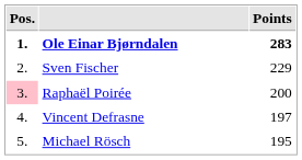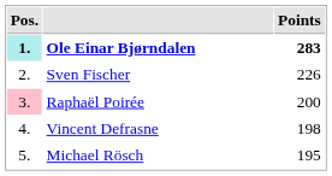Ole Einar Bjørndalen | Pos.: no background -> paleturquoise background
Sven Fischer | Points: 229 -> 226
Vincent Defrasne | Points: 197 -> 198
